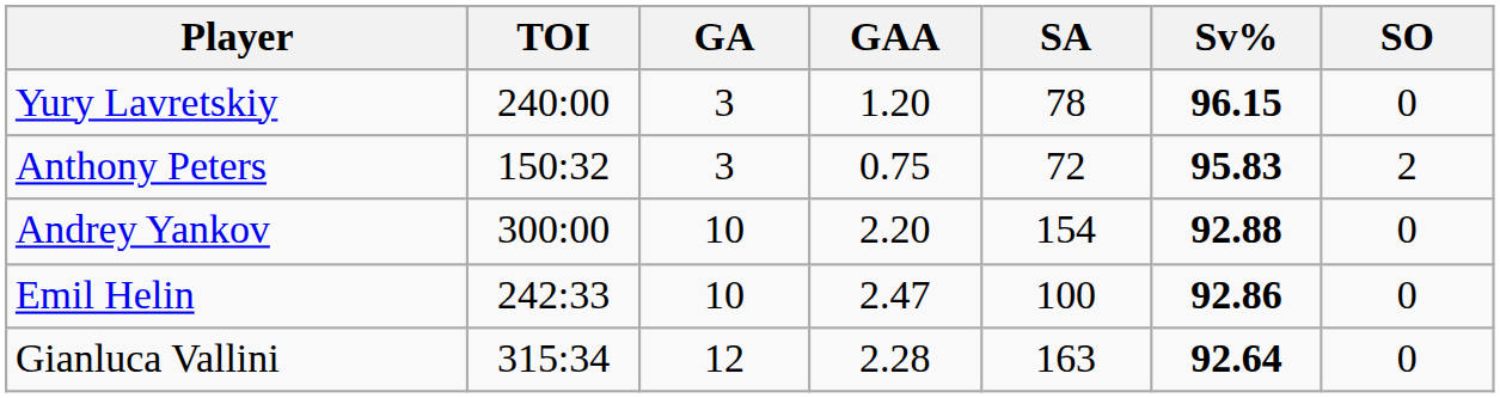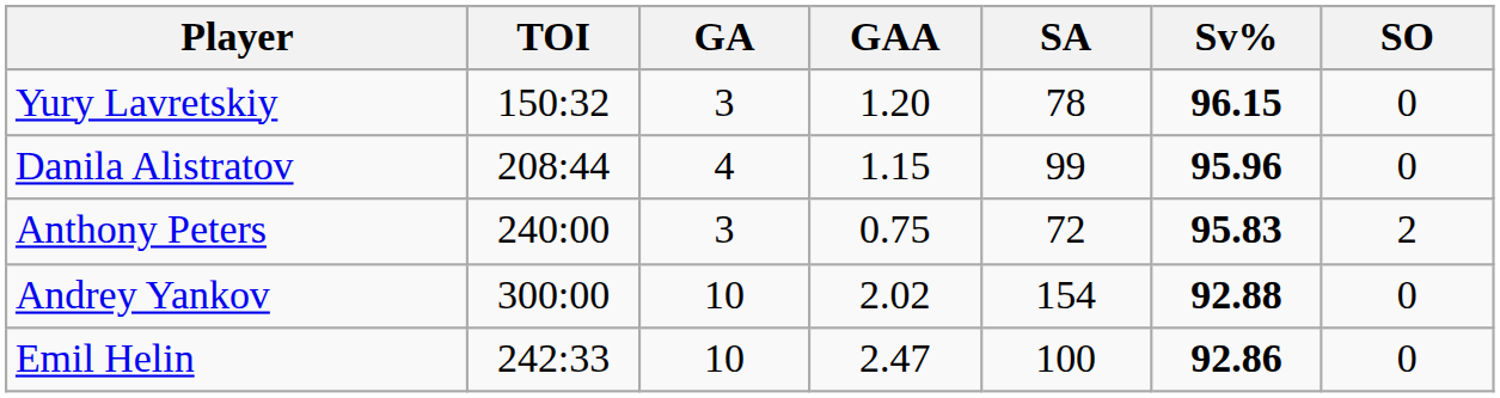Yury Lavretskiy | TOI: 240:00 -> 150:32
+ row: Danila Alistratov | 208:44 | 4 | 1.15 | 99 | 95.96 | 0
Anthony Peters | TOI: 150:32 -> 240:00
Andrey Yankov | GAA: 2.20 -> 2.02
- row: Gianluca Vallini | 315:34 | 12 | 2.28 | 163 | 92.64 | 0
